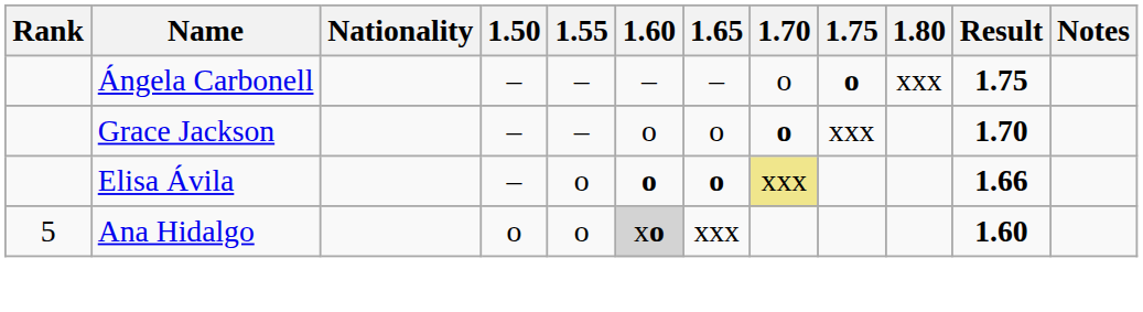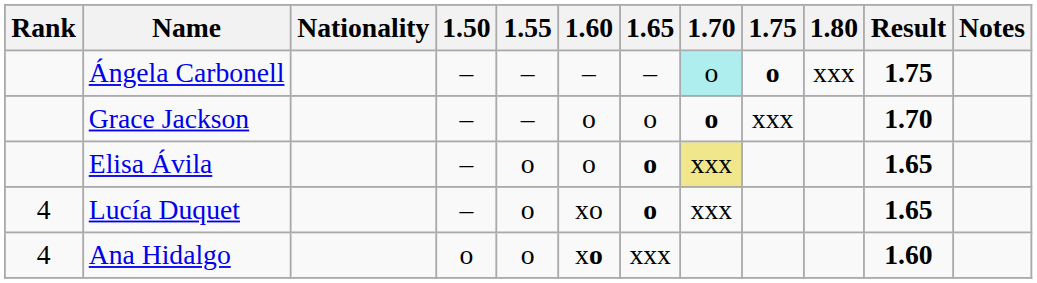Ángela Carbonell | 1.70: no background -> paleturquoise background
Elisa Ávila | 1.60: bold -> normal
Elisa Ávila | Result: 1.66 -> 1.65
+ row: 4 | Lucía Duquet | – | o | xo | o | xxx | 1.65
Ana Hidalgo | Rank: 5 -> 4
Ana Hidalgo | 1.60: lightgrey background -> no background
